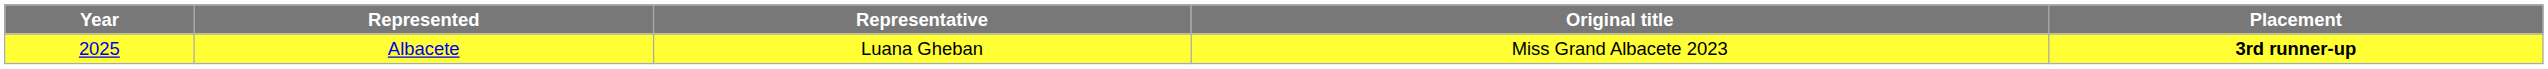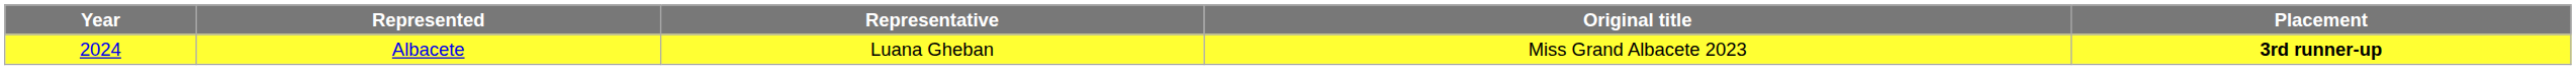Albacete | Year: 2025 -> 2024
